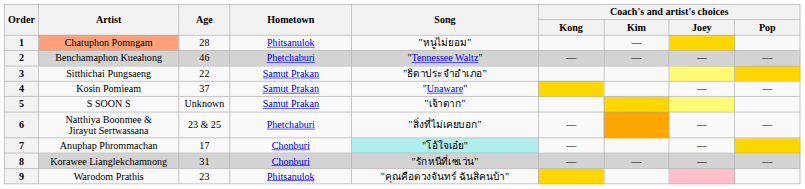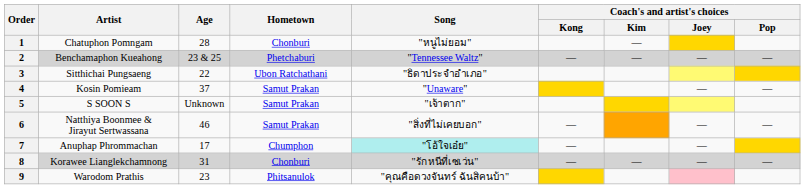1 | Artist: lightsalmon background -> no background
1 | Hometown: Phitsanulok -> Chonburi
2 | Age: 46 -> 23 & 25
3 | Hometown: Samut Prakan -> Ubon Ratchathani
6 | Age: 23 & 25 -> 46
6 | Hometown: Phetchaburi -> Samut Prakan
7 | Hometown: Chonburi -> Chumphon
